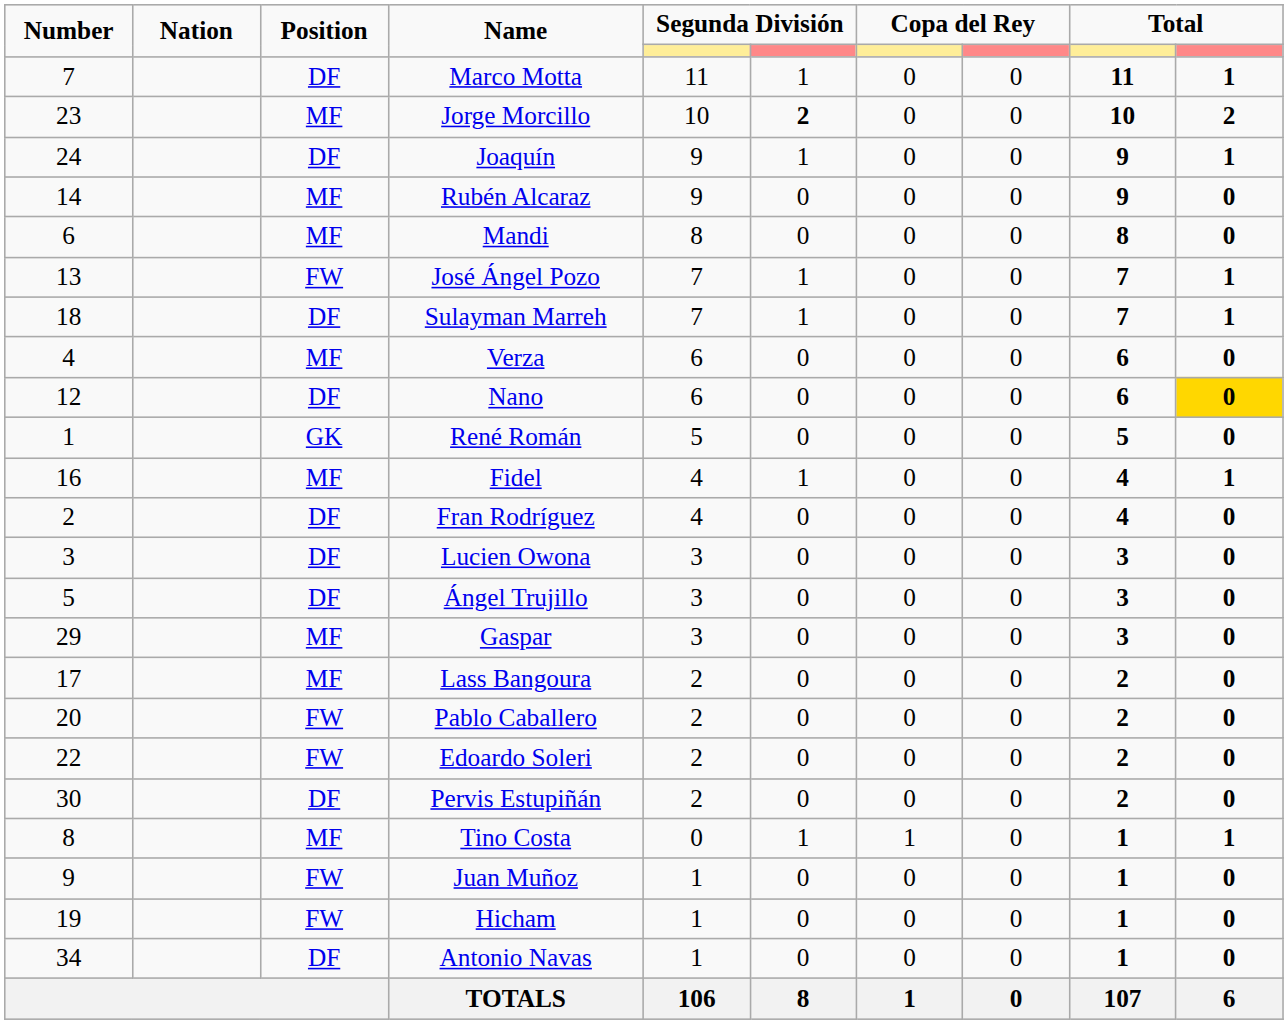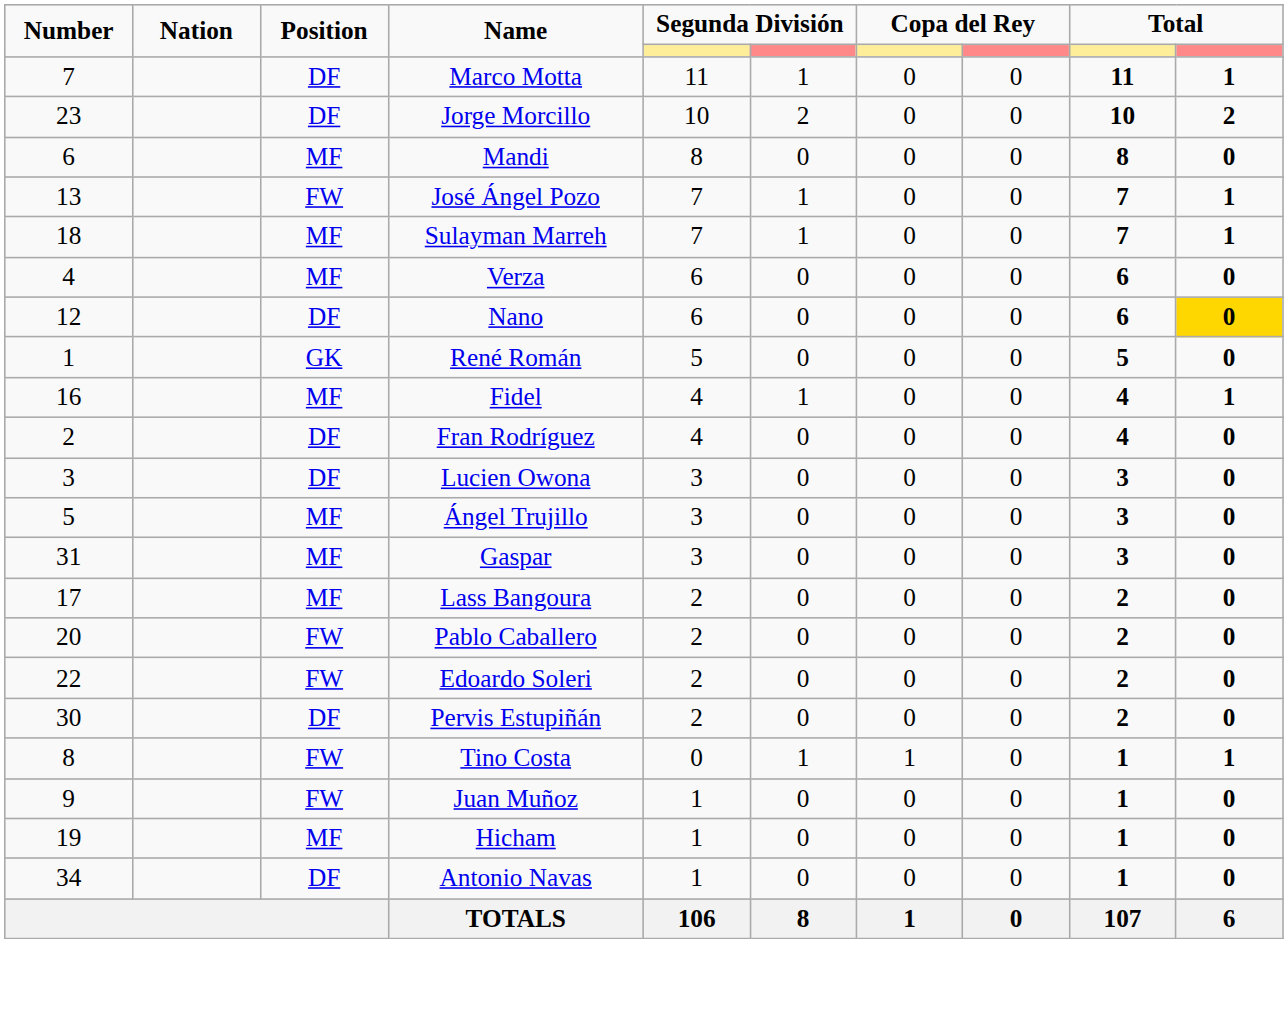Jorge Morcillo | Position: MF -> DF
Jorge Morcillo | column 6: bold -> normal
- row: 24 | DF | Joaquín | 9 | 1 | 0 | 0 | 9 | 1
- row: 14 | MF | Rubén Alcaraz | 9 | 0 | 0 | 0 | 9 | 0
Sulayman Marreh | Position: DF -> MF
Ángel Trujillo | Position: DF -> MF
Gaspar | Number: 29 -> 31
Tino Costa | Position: MF -> FW
Hicham | Position: FW -> MF
